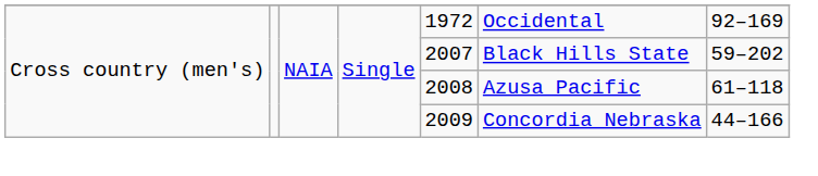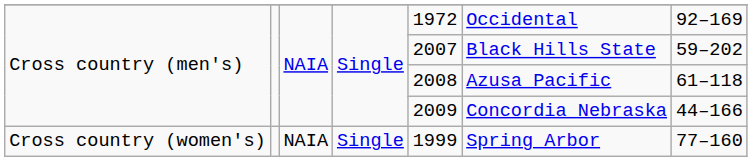+ row: Cross country (women's) | NAIA | Single | 1999 | Spring Arbor | 77–160
